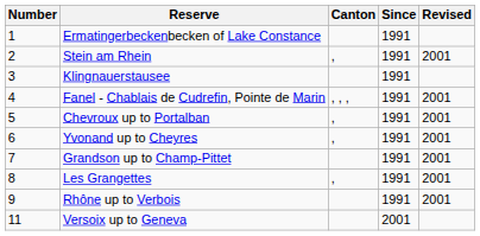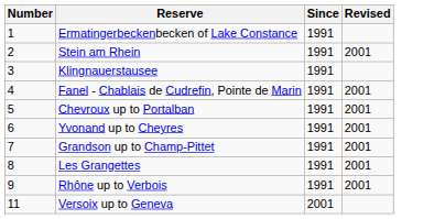- column: Canton | , | , , , | , | , | ,
